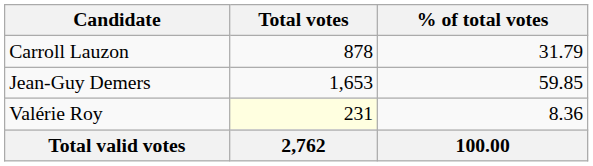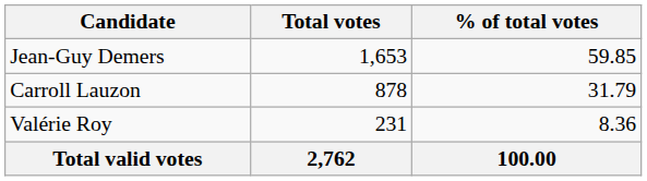rows swapped: Jean-Guy Demers <-> Carroll Lauzon
Valérie Roy | Total votes: lightyellow background -> no background
